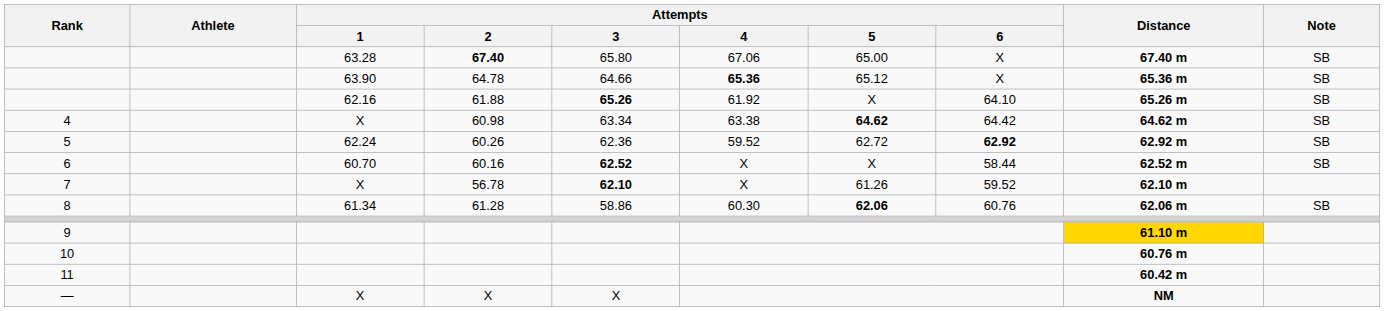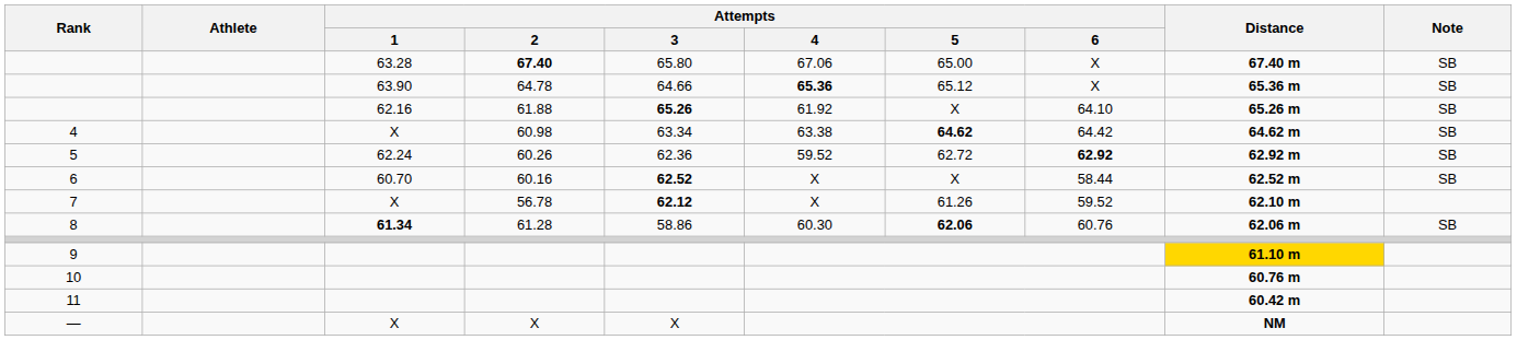7 | Attempts / 3: 62.10 -> 62.12
8 | Attempts / 1: normal -> bold
